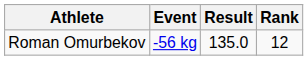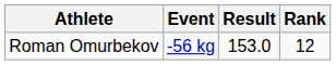Roman Omurbekov | Result: 135.0 -> 153.0
